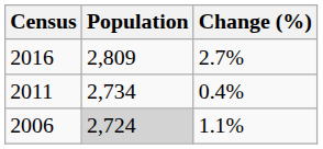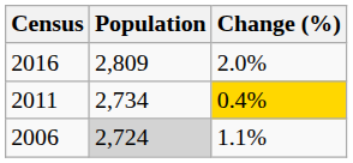2016 | Change (%): 2.7% -> 2.0%
2011 | Change (%): no background -> gold background
